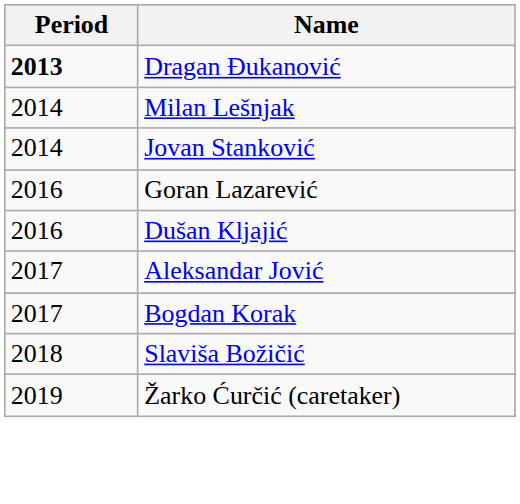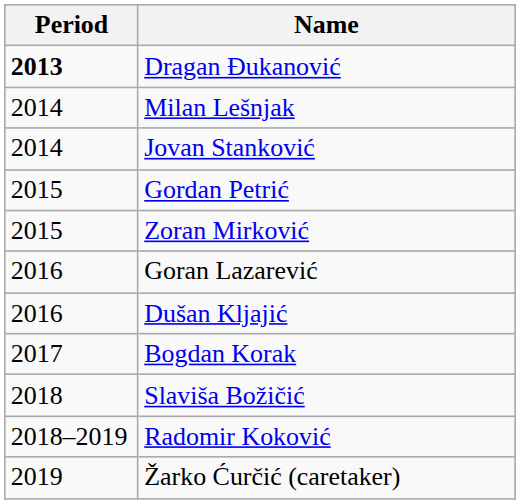+ row: 2015 | Gordan Petrić
+ row: 2015 | Zoran Mirković
- row: 2017 | Aleksandar Jović
+ row: 2018–2019 | Radomir Koković
